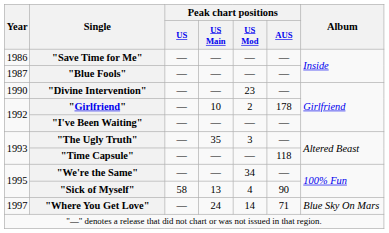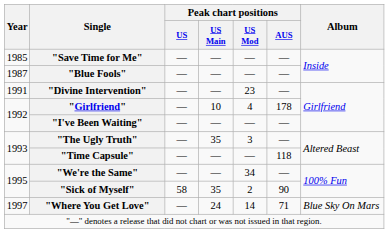"Save Time for Me" | Year: 1986 -> 1985
"Divine Intervention" | Year: 1990 -> 1991
"Girlfriend" | Peak chart positions / US Mod: 2 -> 4
"Sick of Myself" | Peak chart positions / US Main: 13 -> 35
"Sick of Myself" | Peak chart positions / US Mod: 4 -> 2
